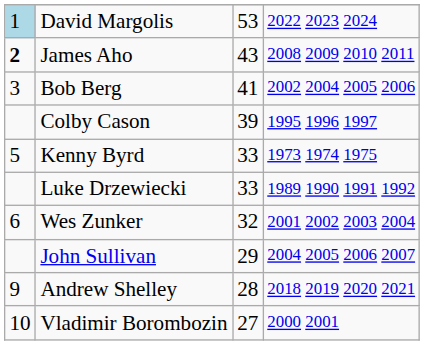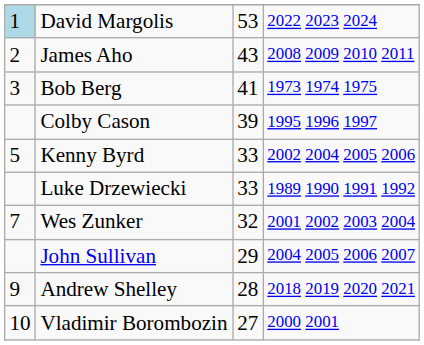James Aho | column 1: bold -> normal
Bob Berg | column 4: 2002 2004 2005 2006 -> 1973 1974 1975
Kenny Byrd | column 4: 1973 1974 1975 -> 2002 2004 2005 2006
Wes Zunker | column 1: 6 -> 7
